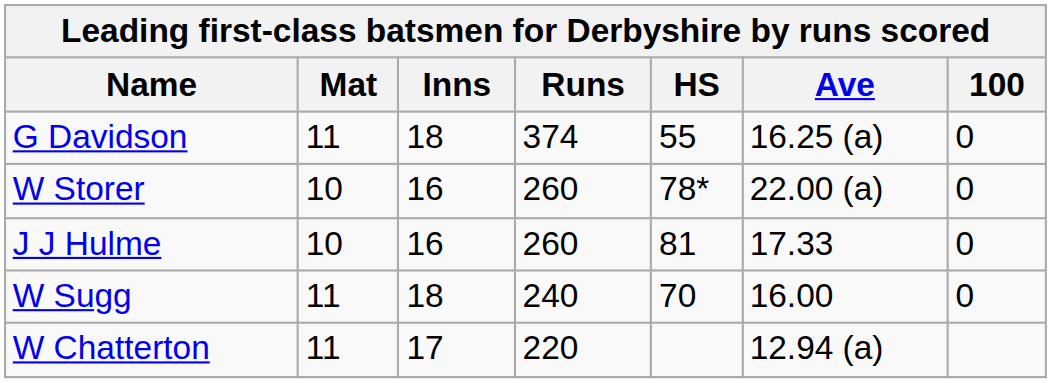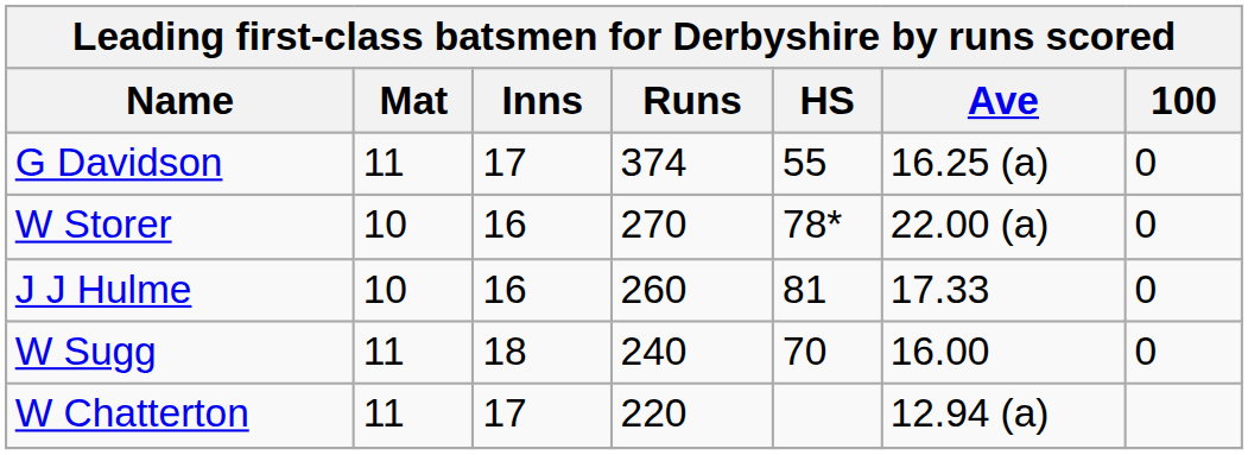G Davidson | Inns: 18 -> 17
W Storer | Runs: 260 -> 270
